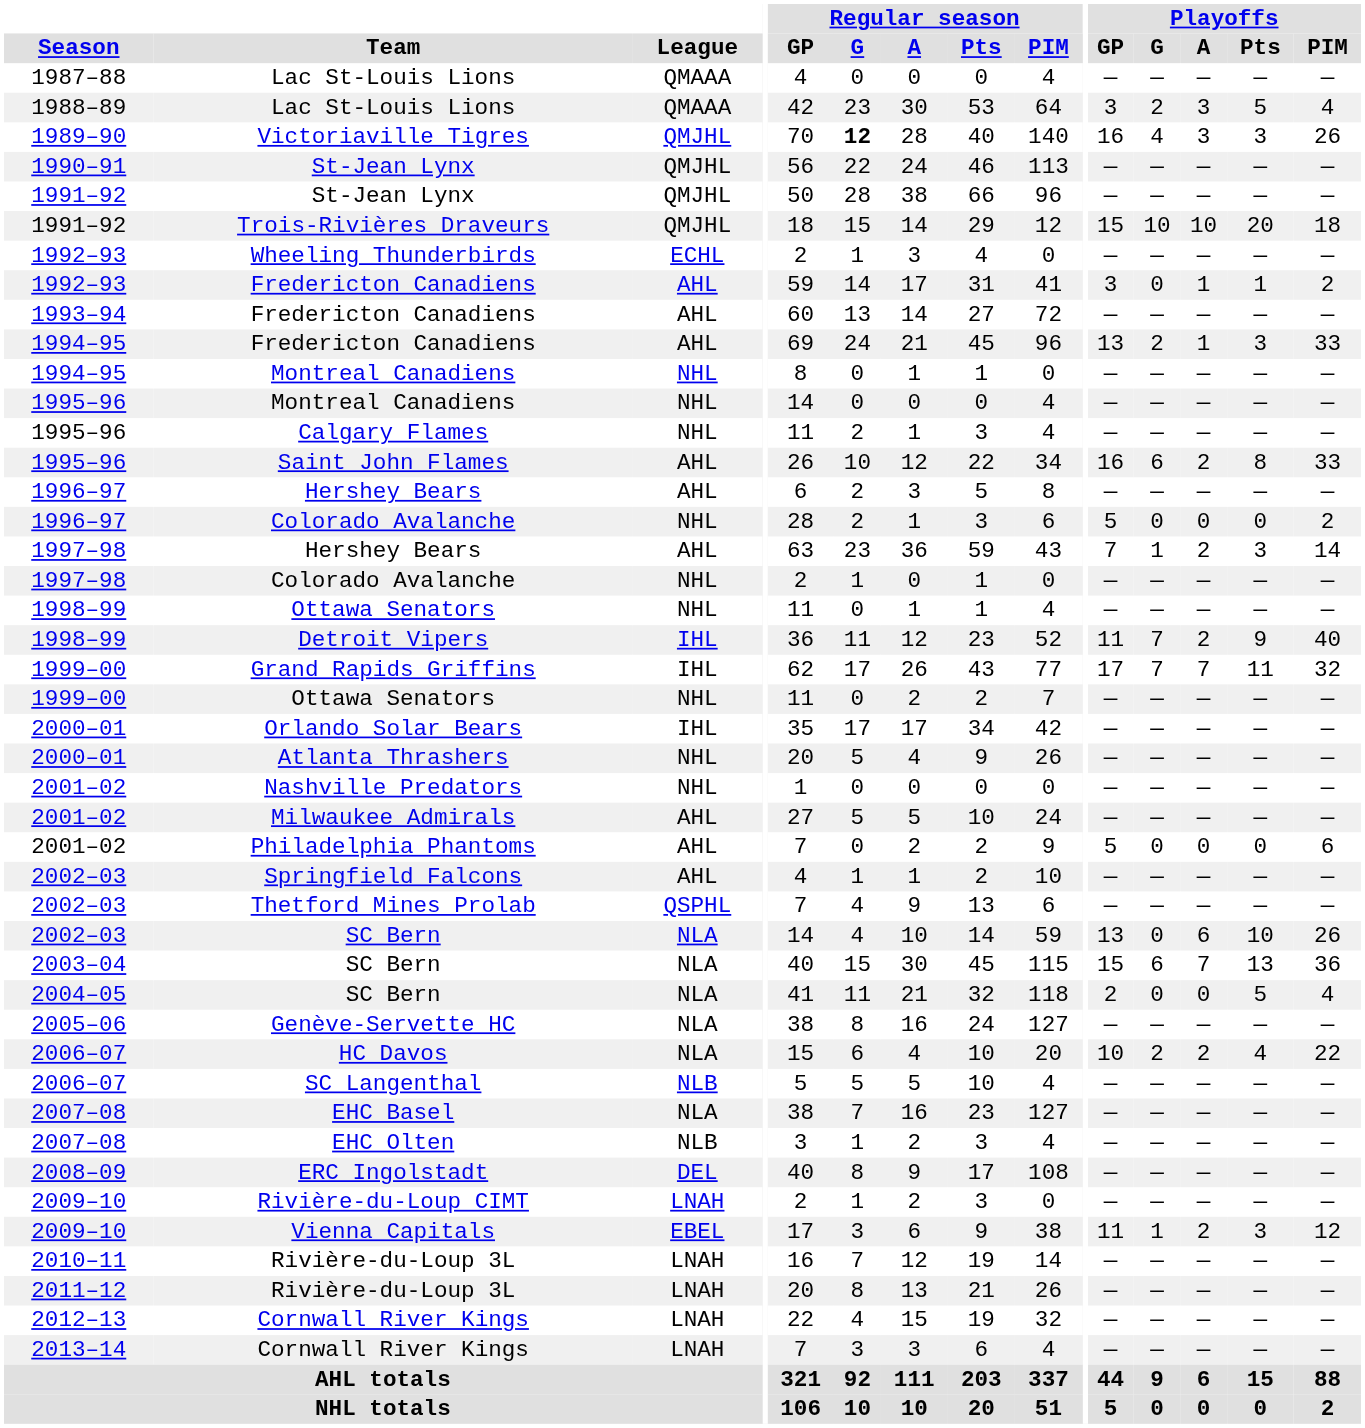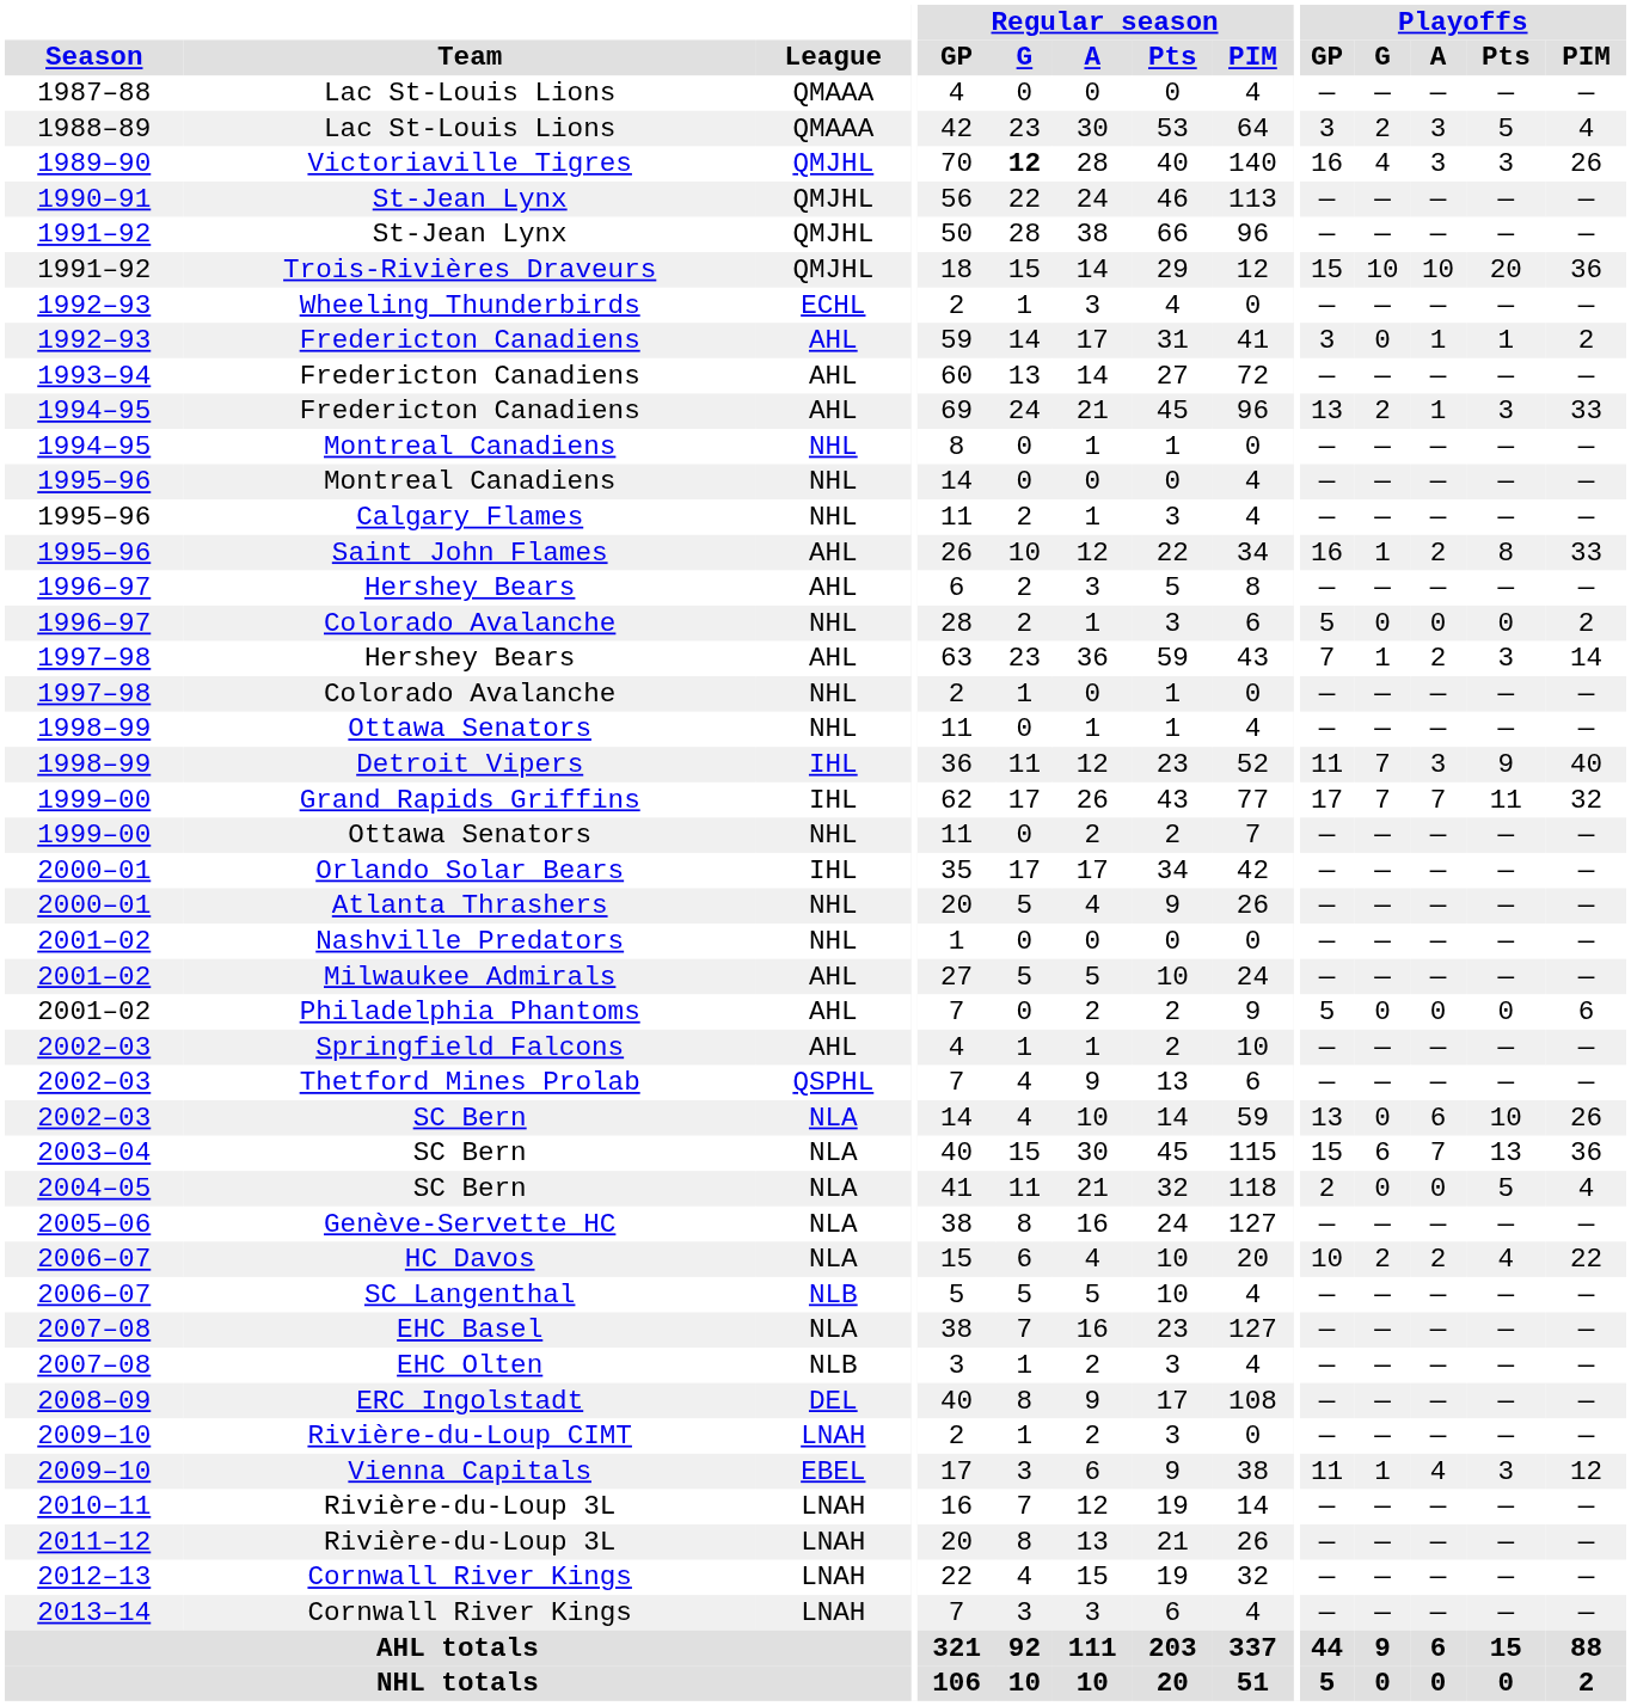Trois-Rivières Draveurs | Playoffs / PIM: 18 -> 36
Saint John Flames | Playoffs / G: 6 -> 1
Detroit Vipers | Playoffs / A: 2 -> 3
Vienna Capitals | Playoffs / A: 2 -> 4
